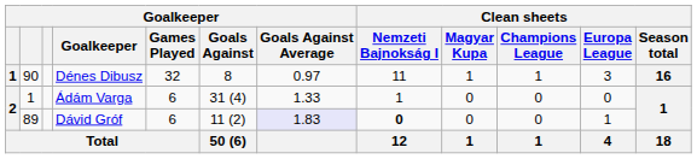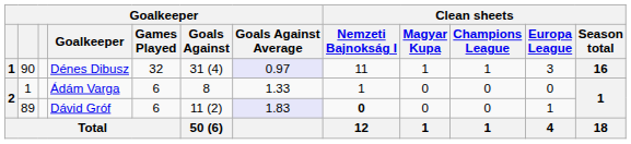Dénes Dibusz | Goalkeeper / Goals Against: 8 -> 31 (4)
Dénes Dibusz | Goalkeeper / Goals Against Average: no background -> lavender background
Ádám Varga | Goalkeeper / Goals Against: 31 (4) -> 8
